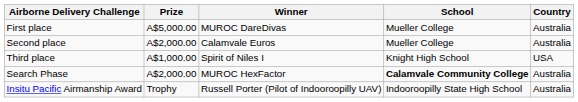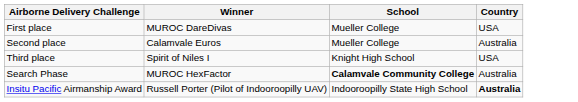- column: Prize | A$5,000.00 | A$2,000.00 | A$1,000.00 | A$2,000.00 | Trophy
First place | Country: Australia -> USA
Insitu Pacific Airmanship Award | Country: normal -> bold
